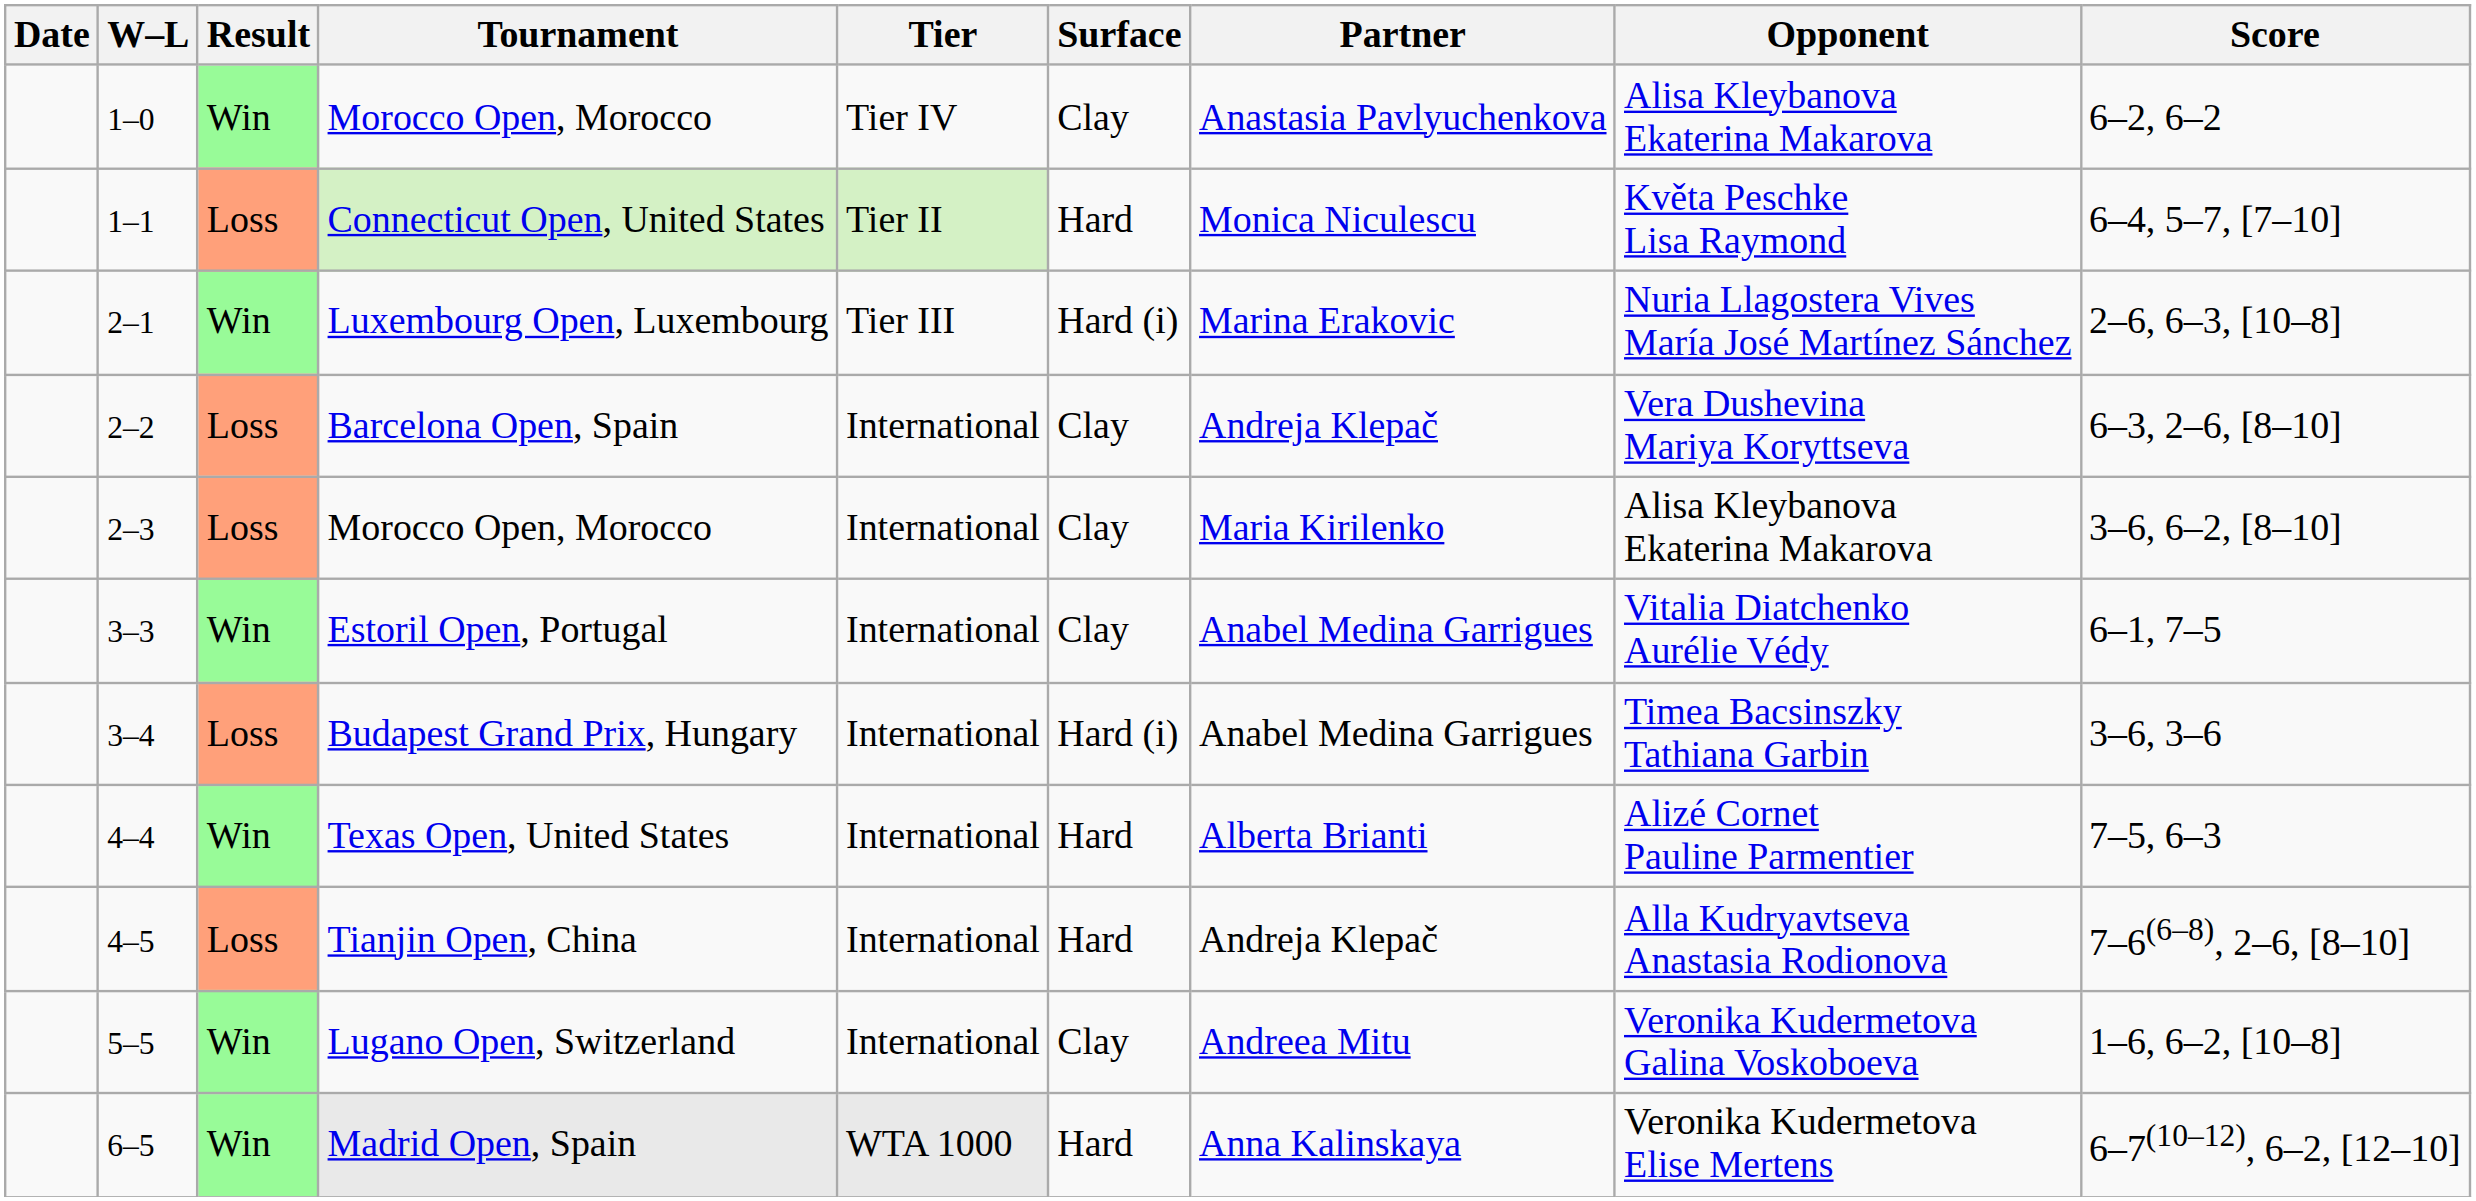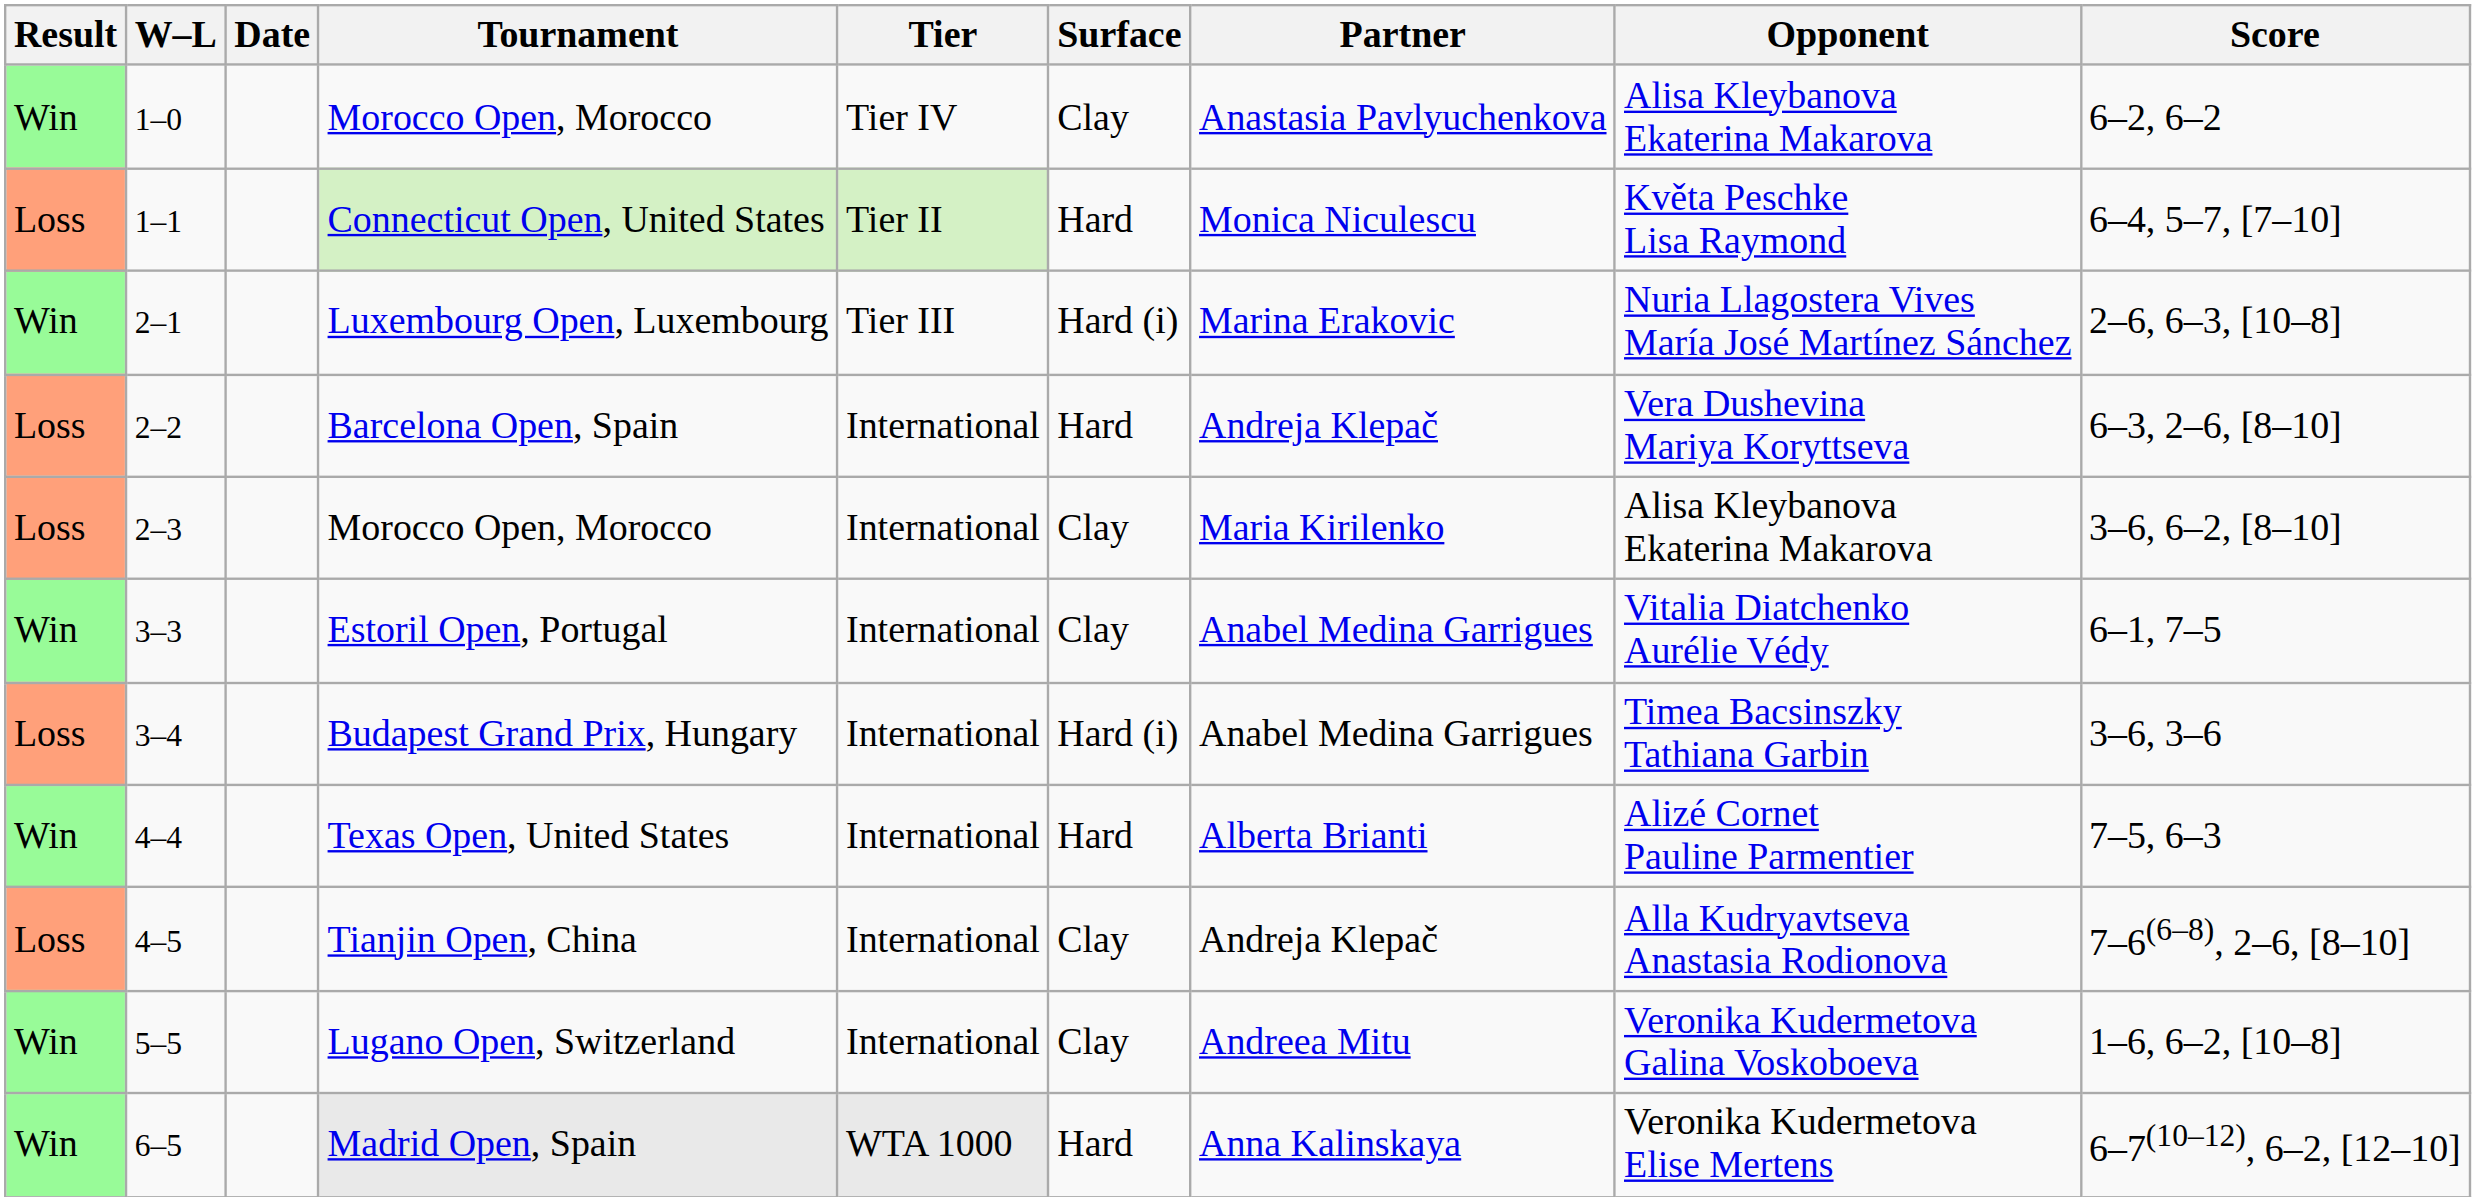columns swapped: Result <-> Date
Barcelona Open, Spain | Surface: Clay -> Hard
Tianjin Open, China | Surface: Hard -> Clay
